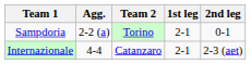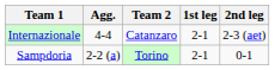rows swapped: Sampdoria <-> Internazionale
